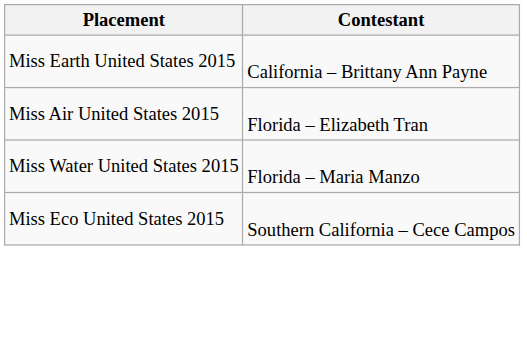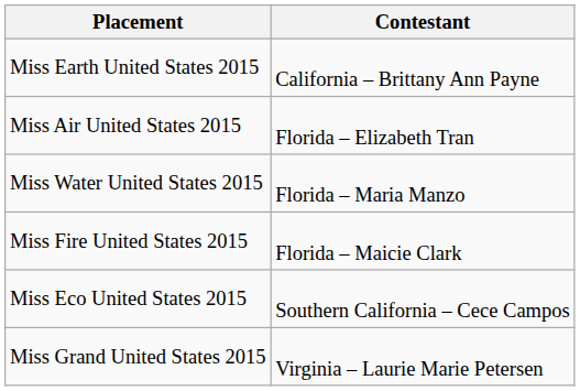+ row: Miss Fire United States 2015 | Florida – Maicie Clark
+ row: Miss Grand United States 2015 | Virginia – Laurie Marie Petersen
